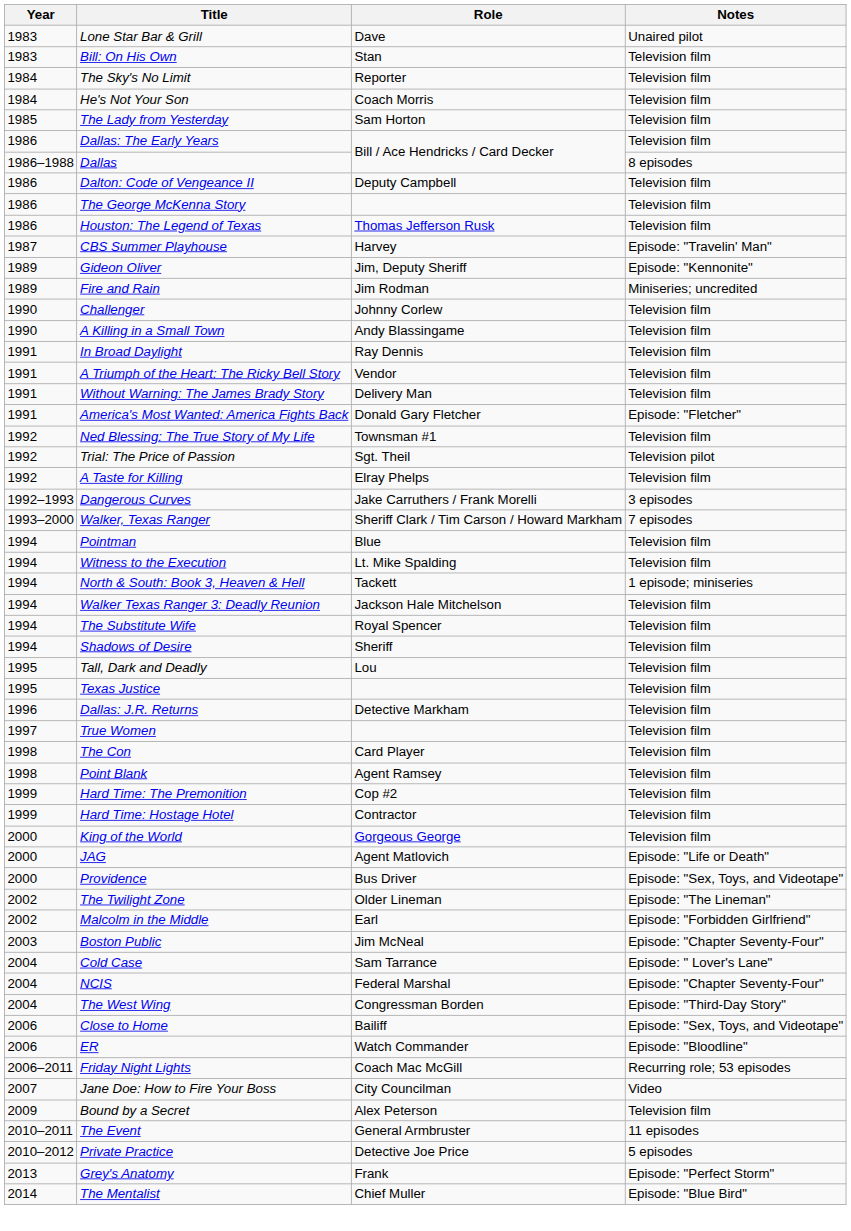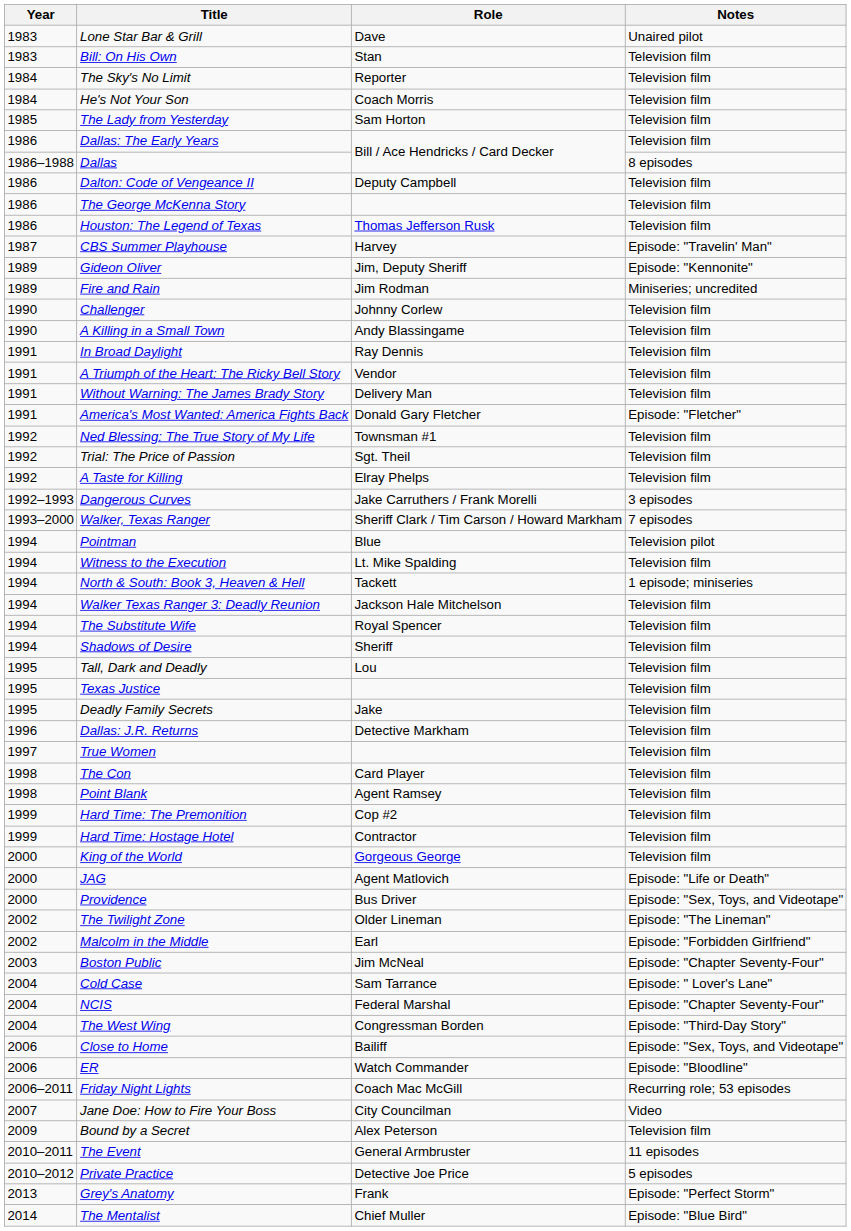Trial: The Price of Passion | Notes: Television pilot -> Television film
Pointman | Notes: Television film -> Television pilot
+ row: 1995 | Deadly Family Secrets | Jake | Television film
